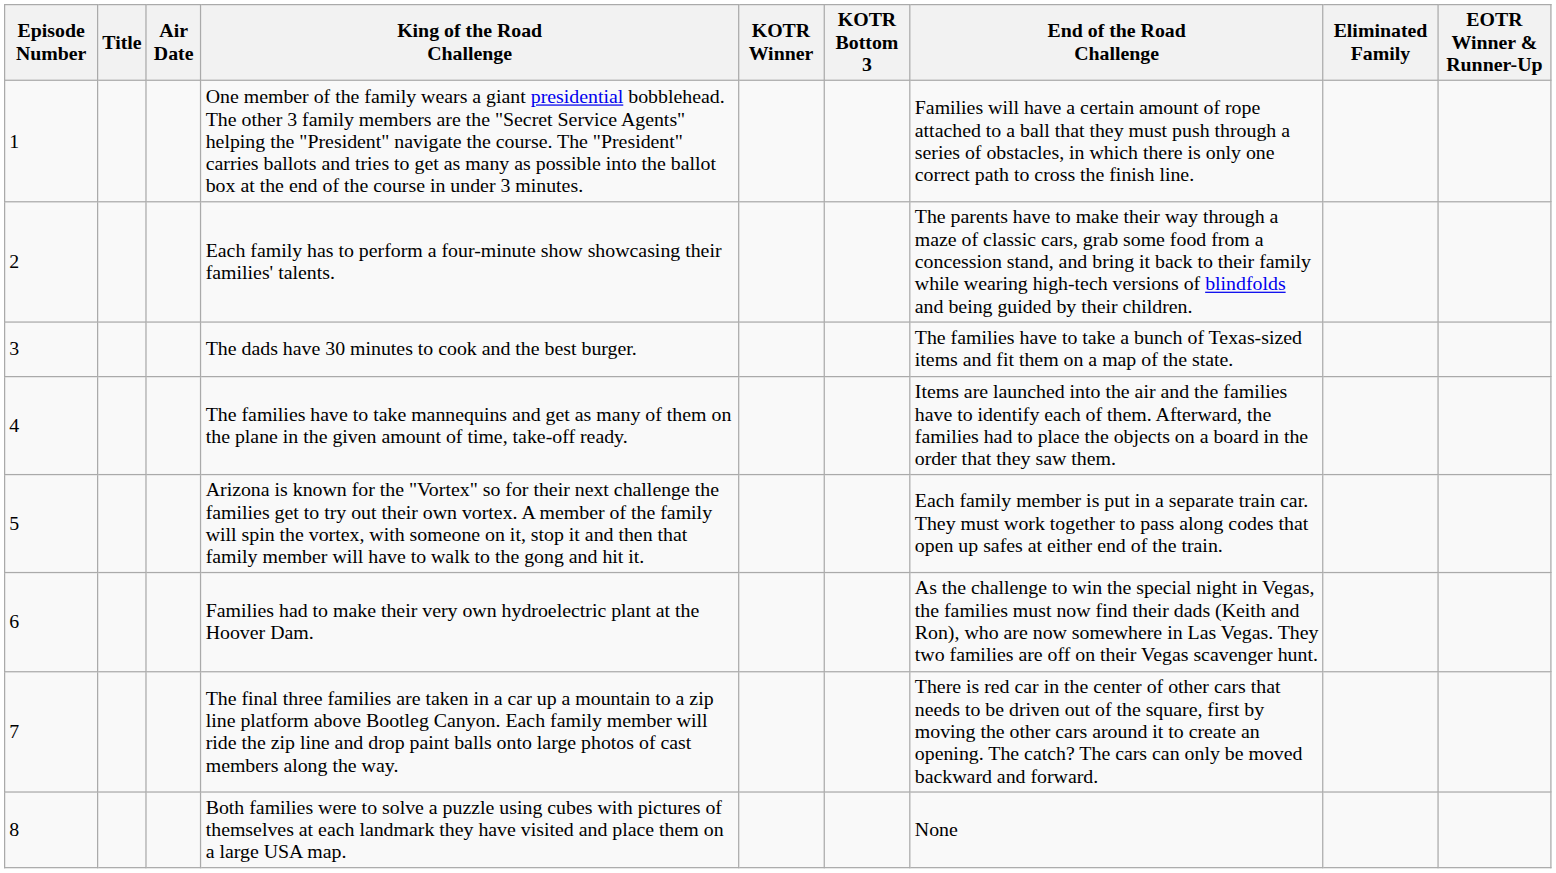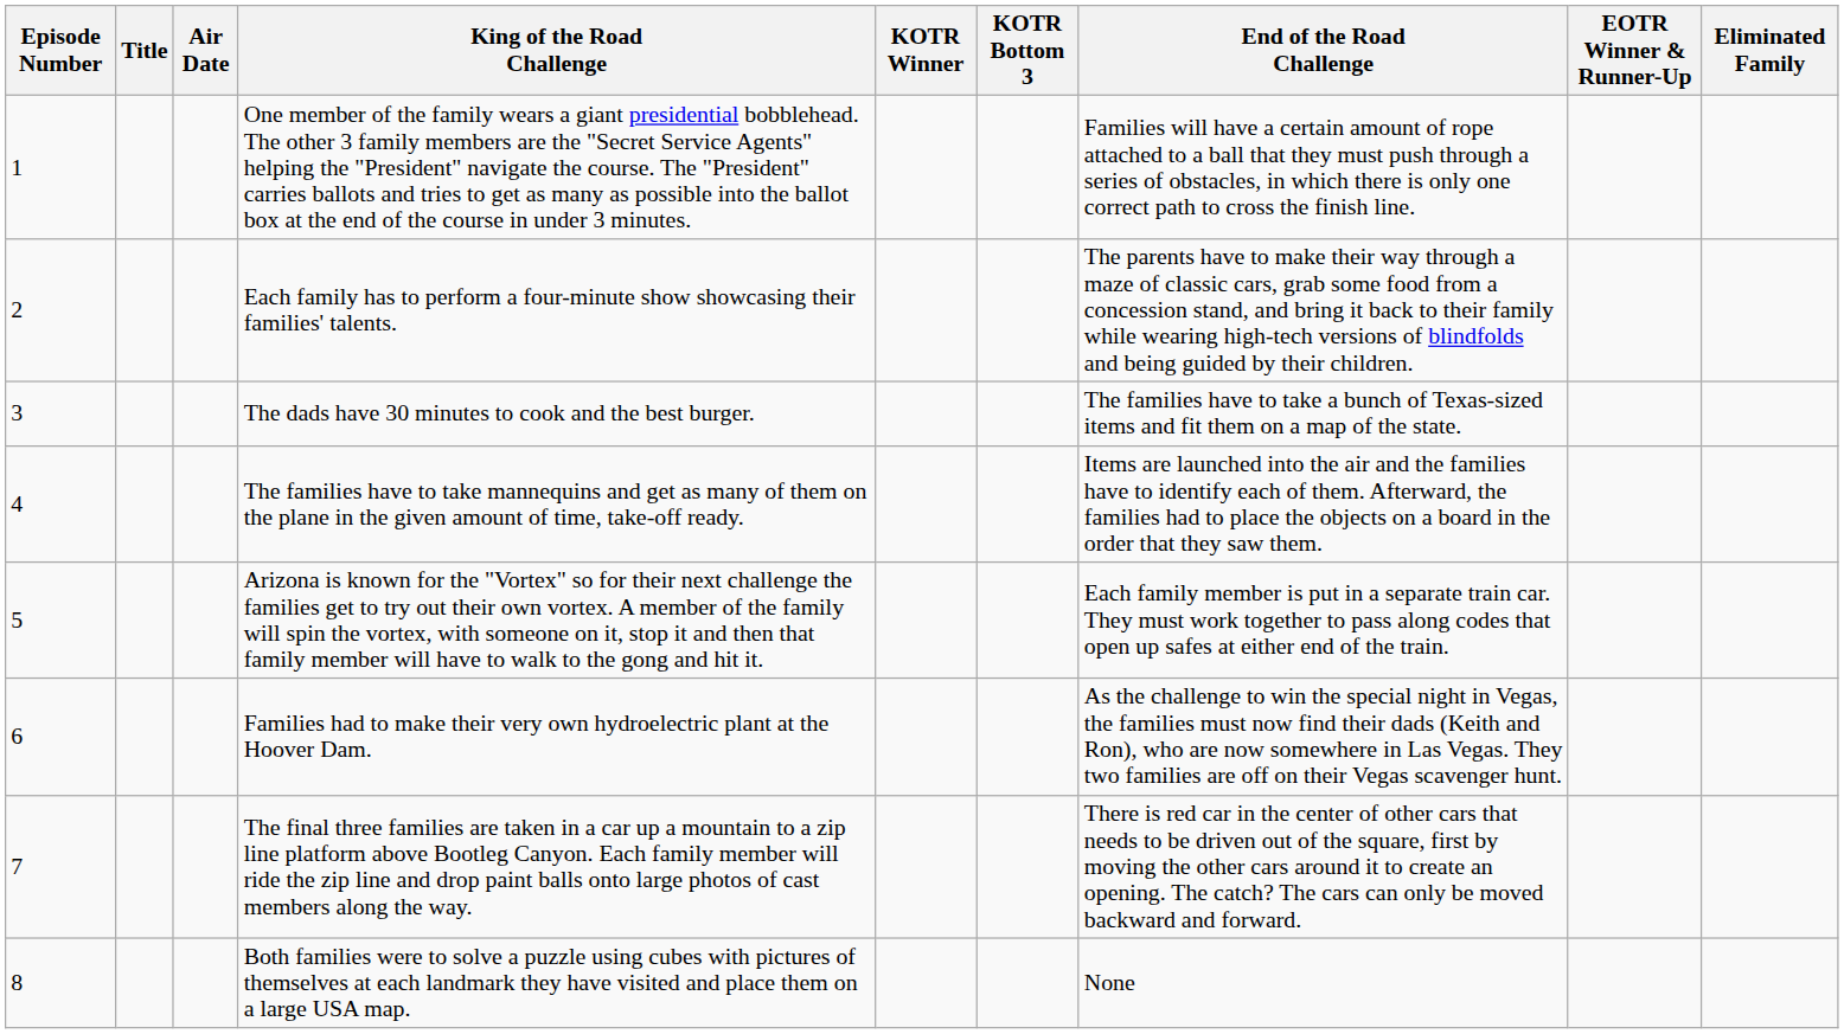columns swapped: EOTR Winner & Runner-Up <-> Eliminated Family
